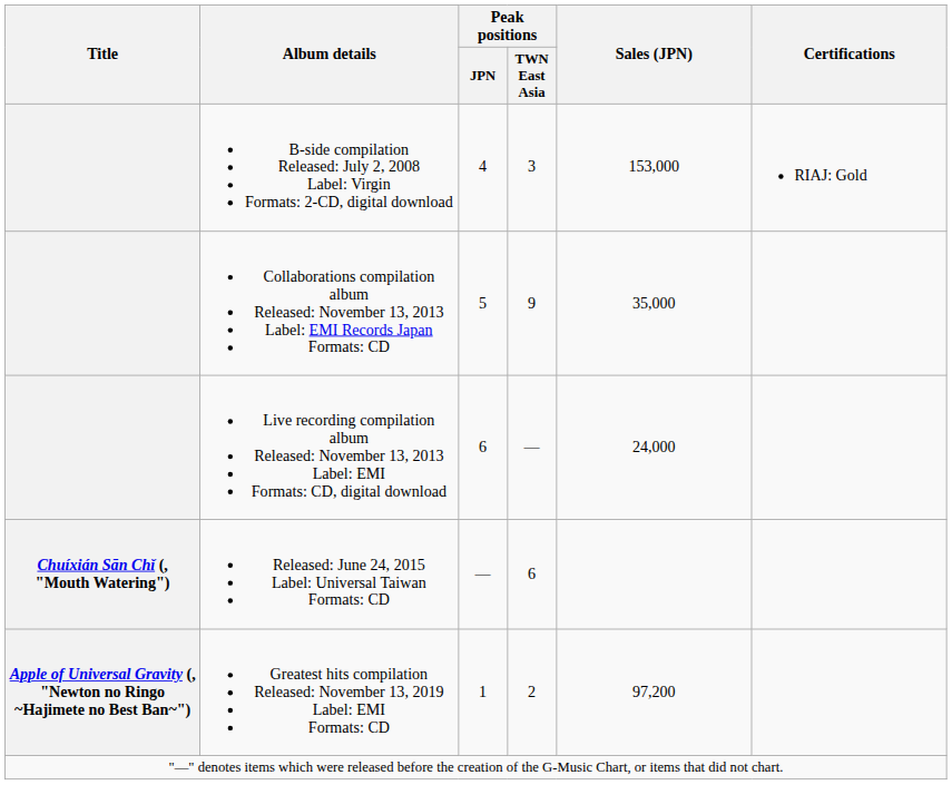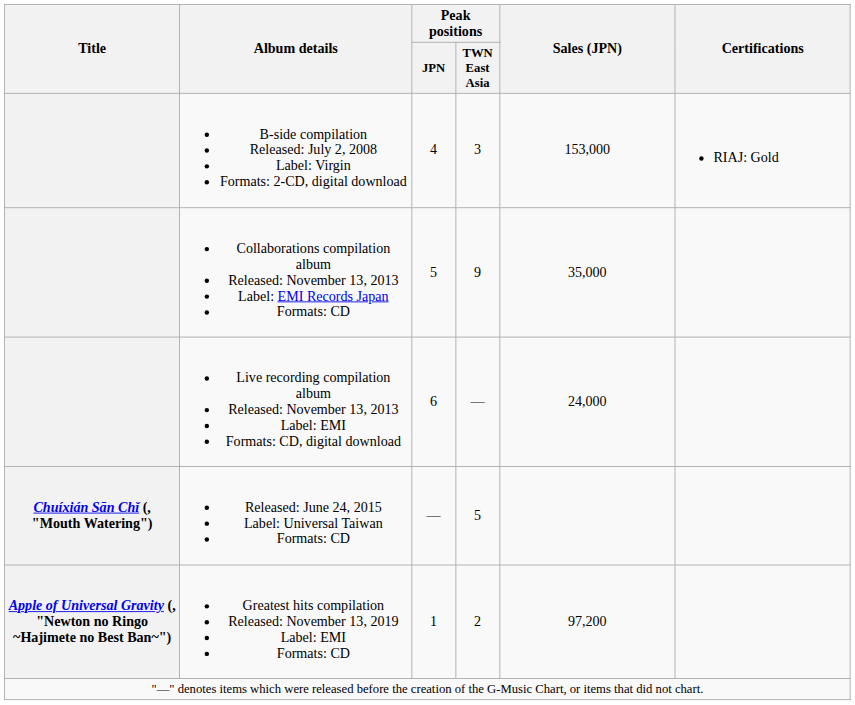Released: June 24, 2015 Label: Universal Taiwan Formats: CD | Peak positions / TWN East Asia: 6 -> 5
